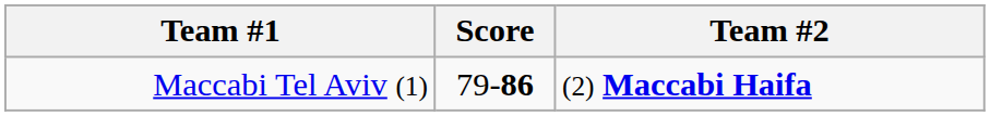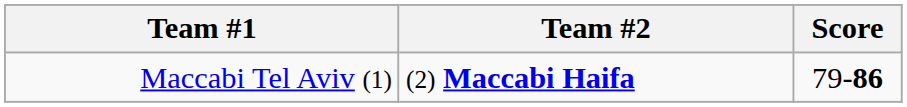columns swapped: Score <-> Team #2
